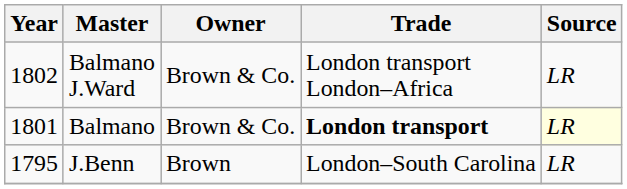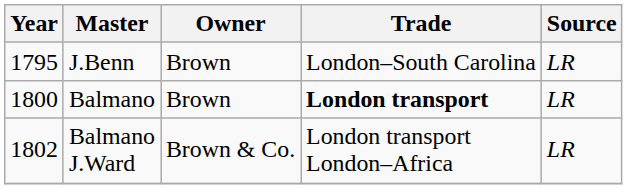rows swapped: J.Benn <-> Balmano J.Ward
Balmano | Year: 1801 -> 1800
Balmano | Owner: Brown & Co. -> Brown
Balmano | Source: lightyellow background -> no background
